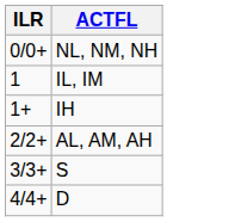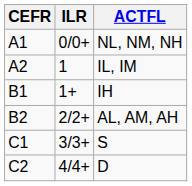+ column: CEFR | A1 | A2 | B1 | B2 | C1 | C2
